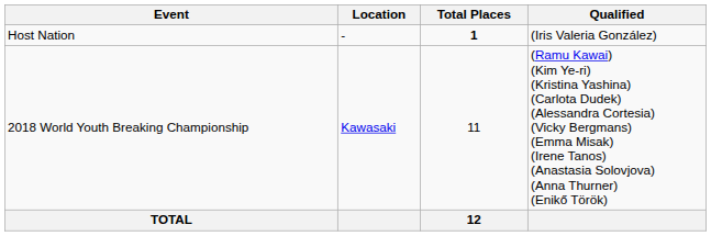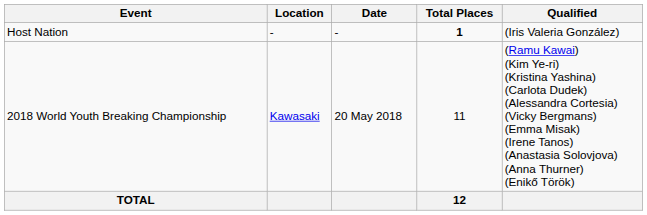+ column: Date | - | 20 May 2018
